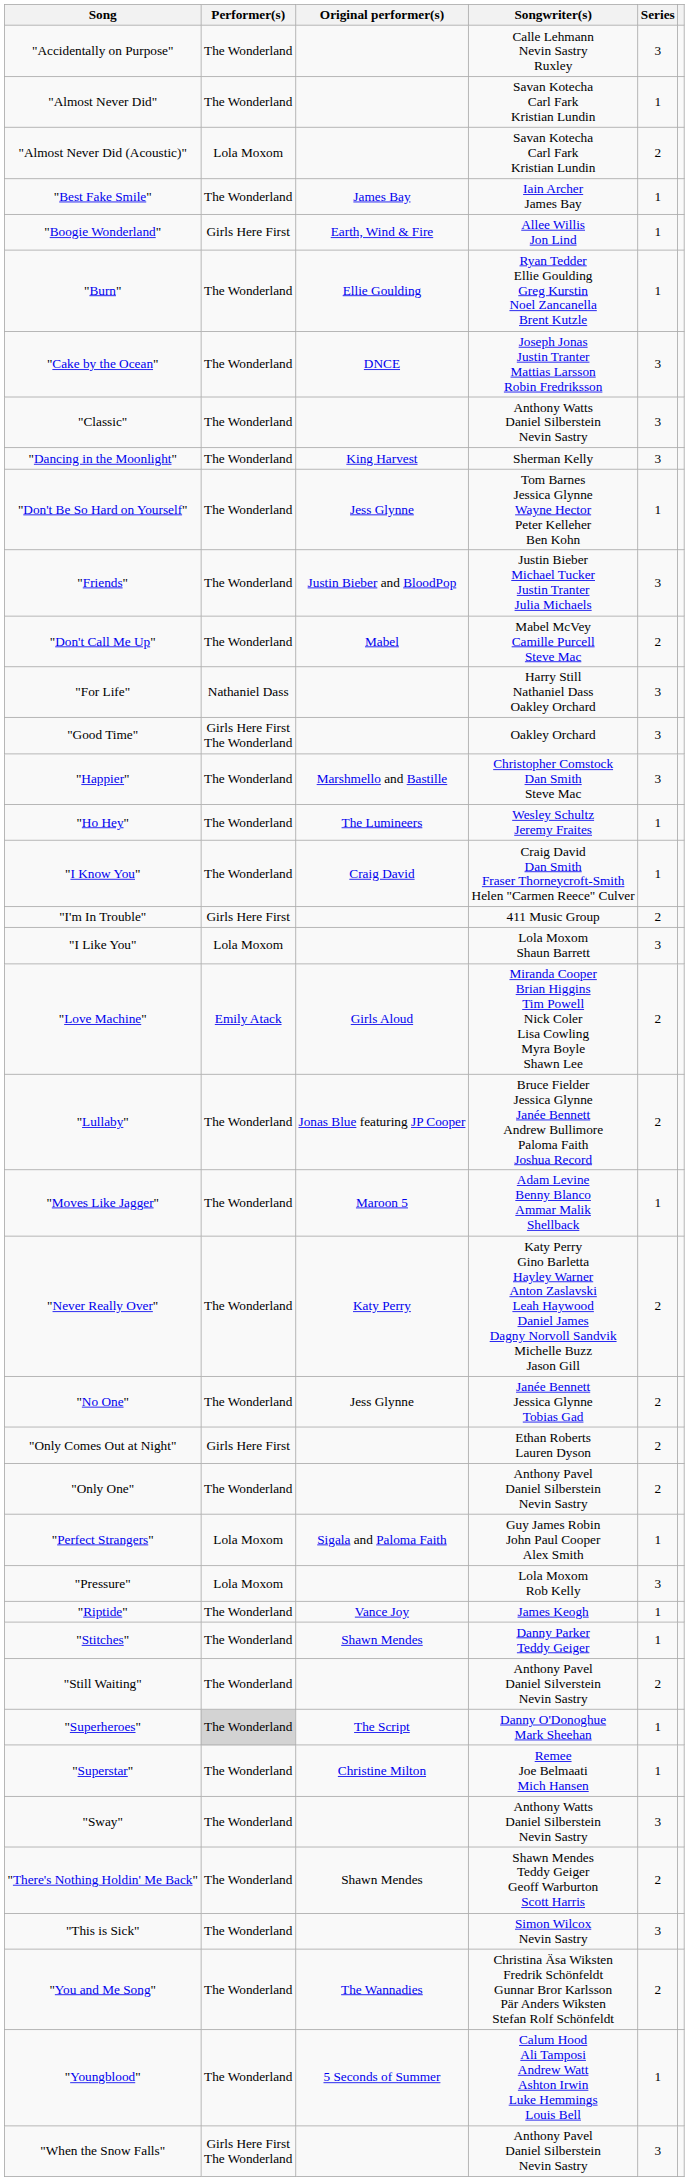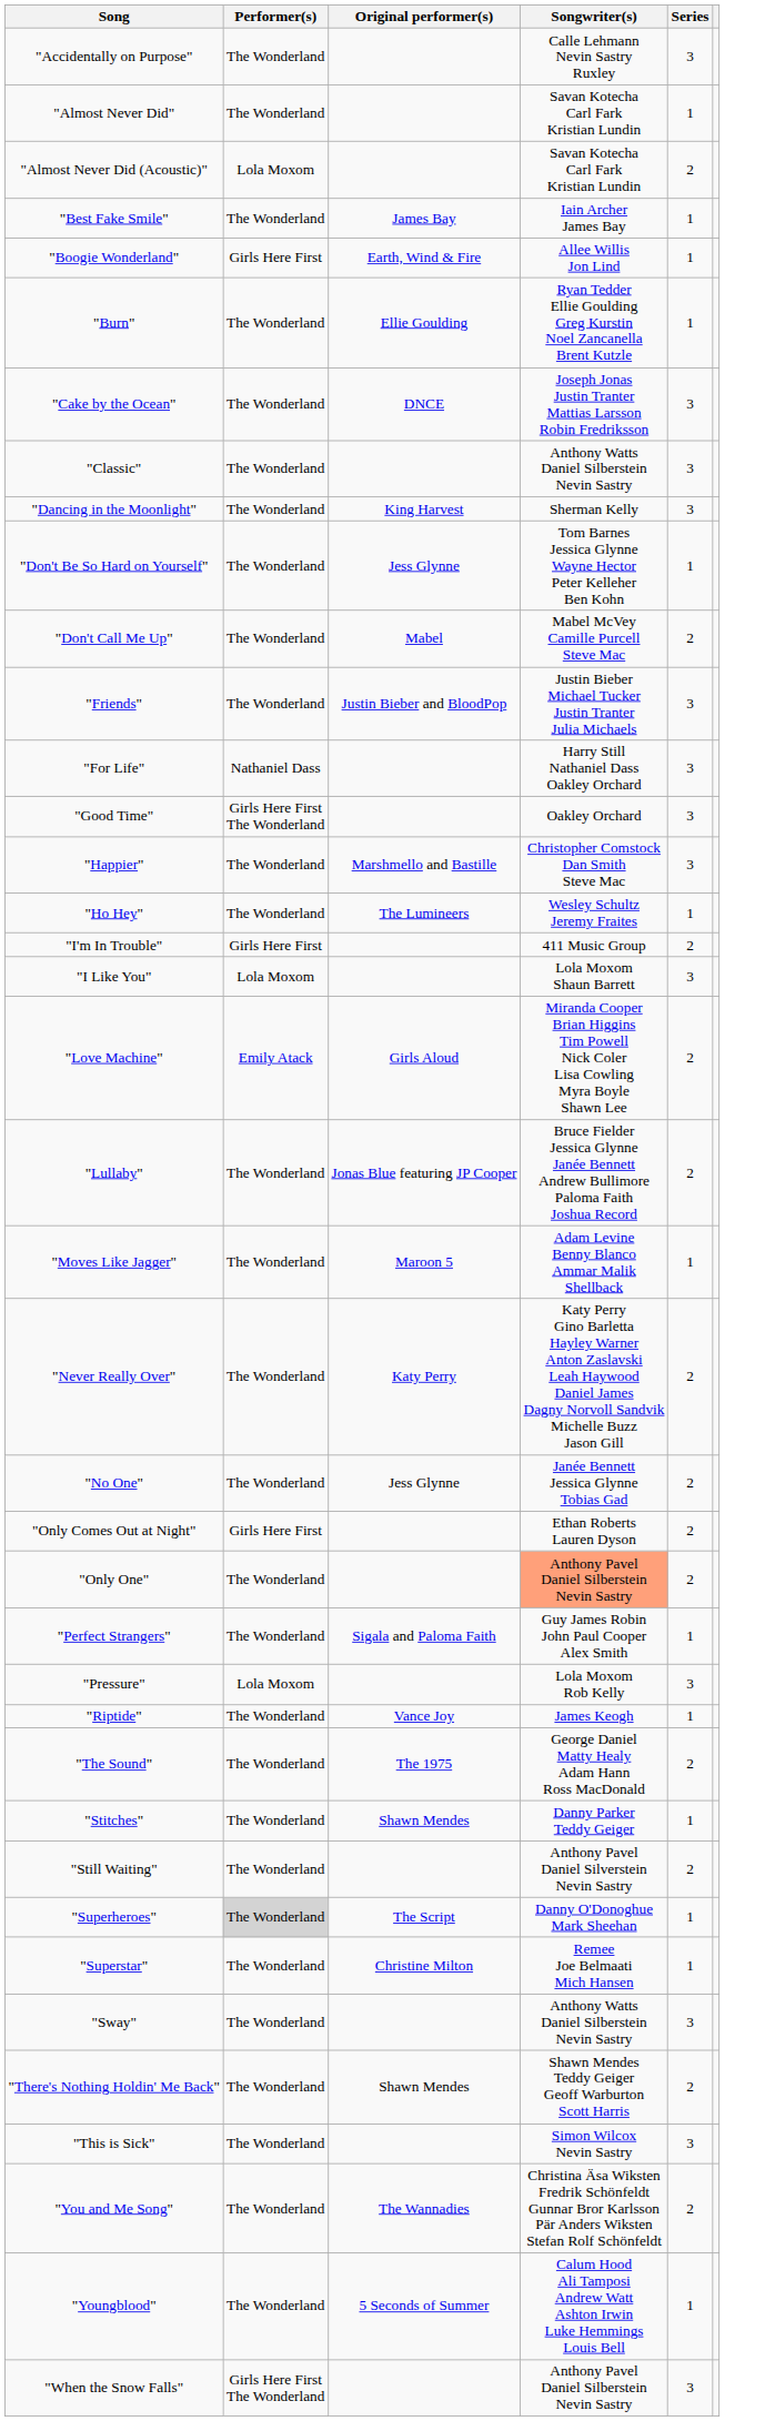rows swapped: "Don't Call Me Up" <-> "Friends"
- row: "I Know You" | The Wonderland | Craig David | Craig David Dan Smith Fraser Thorneycroft-Smith Helen "Carmen Reece" Culver | 1
"Only One" | Songwriter(s): no background -> lightsalmon background
"Perfect Strangers" | Performer(s): Lola Moxom -> The Wonderland
+ row: "The Sound" | The Wonderland | The 1975 | George Daniel Matty Healy Adam Hann Ross MacDonald | 2
